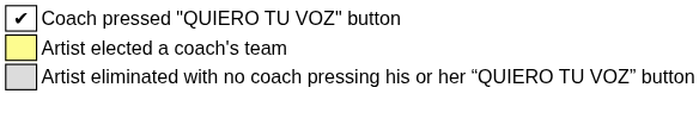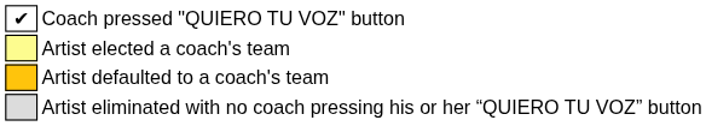+ row: Artist defaulted to a coach's team
